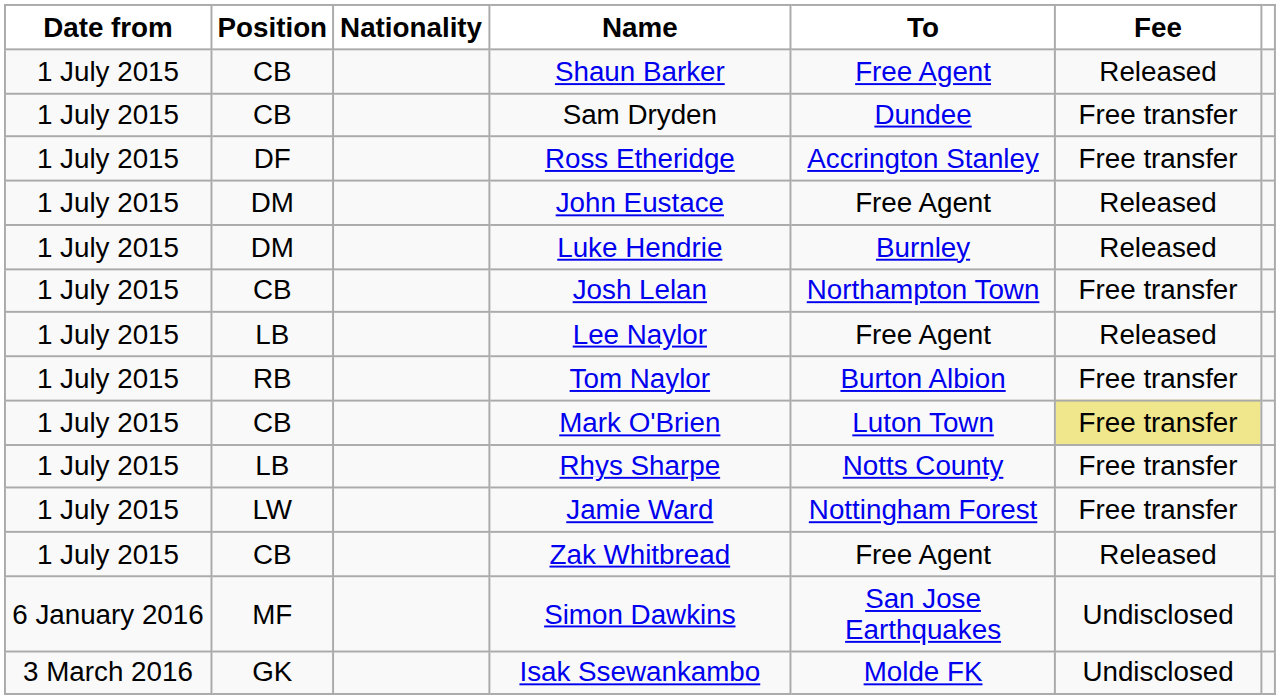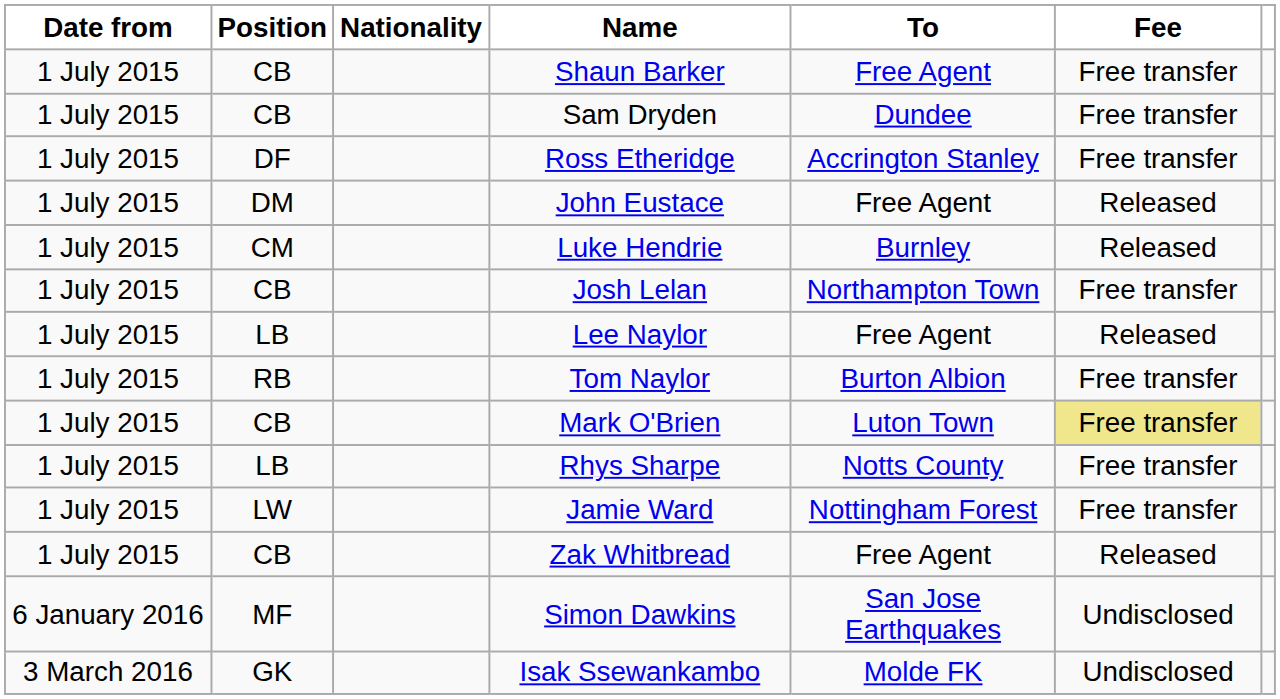Shaun Barker | Fee: Released -> Free transfer
Luke Hendrie | Position: DM -> CM
